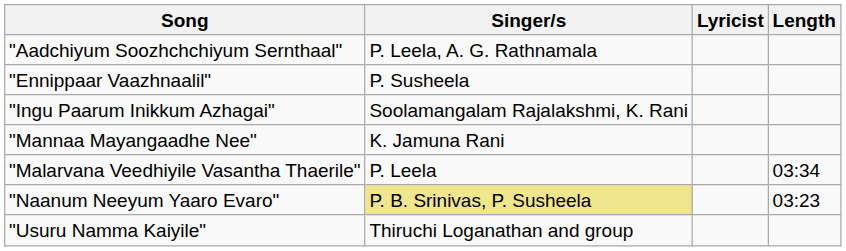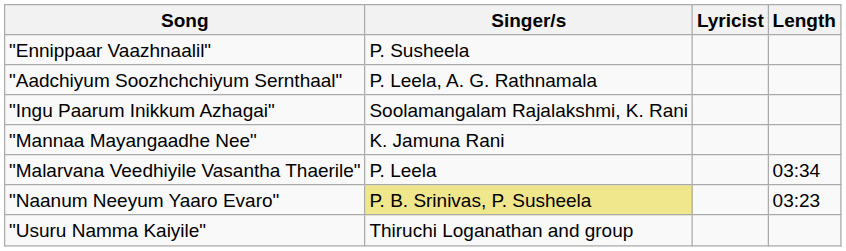rows swapped: "Aadchiyum Soozhchchiyum Sernthaal" <-> "Ennippaar Vaazhnaalil"
